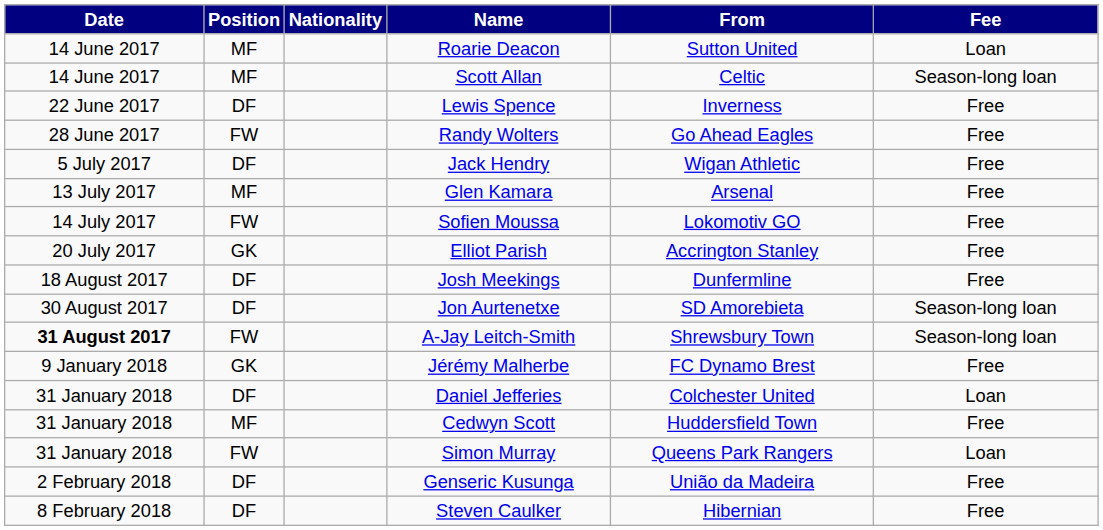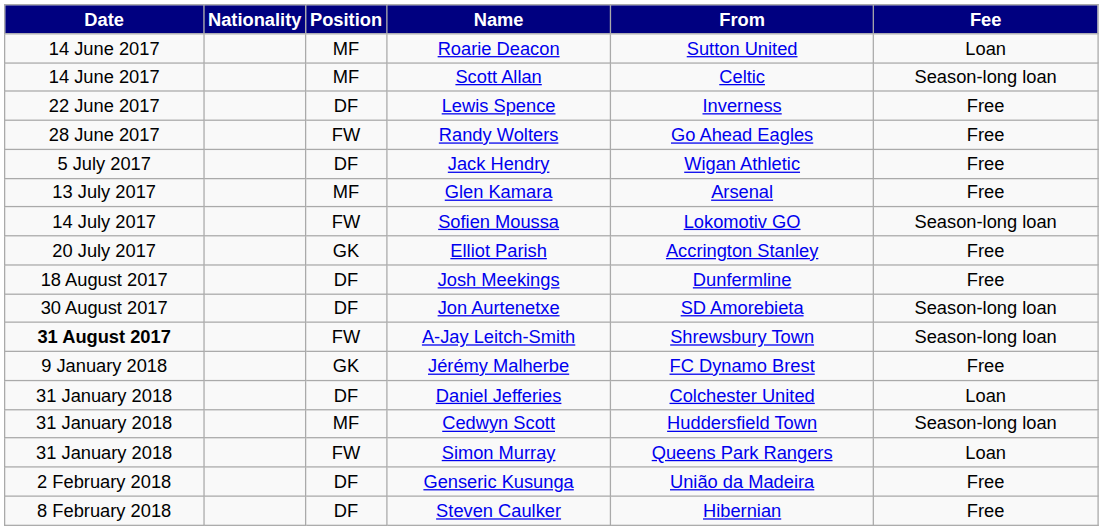columns swapped: Position <-> Nationality
Sofien Moussa | Fee: Free -> Season-long loan
Cedwyn Scott | Fee: Free -> Season-long loan
